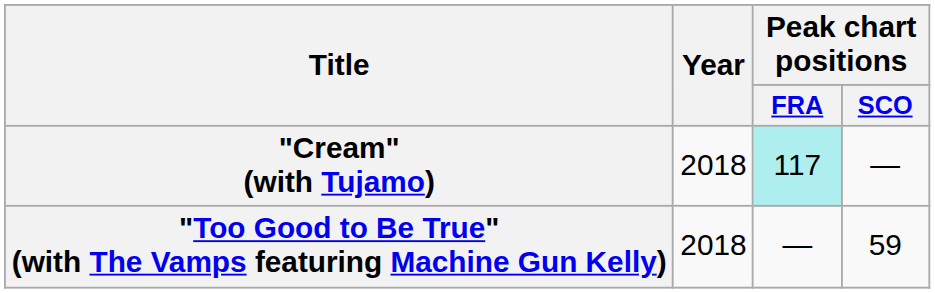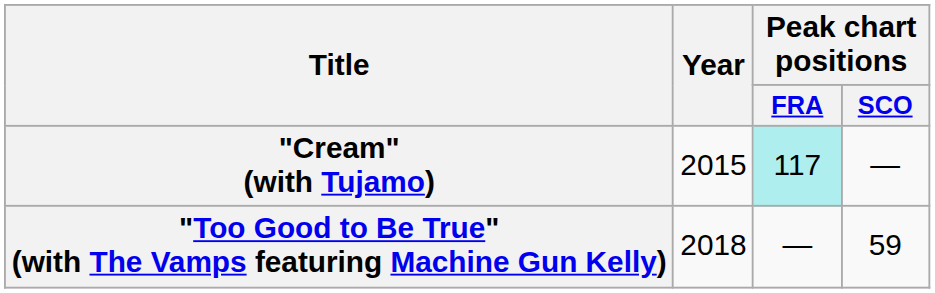"Cream" (with Tujamo) | Year: 2018 -> 2015
